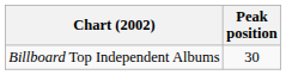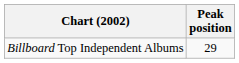Billboard Top Independent Albums | Peak position: 30 -> 29
